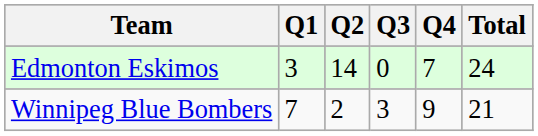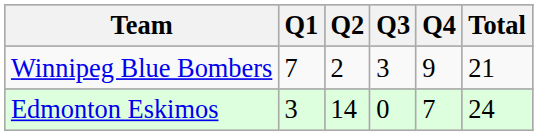rows swapped: Winnipeg Blue Bombers <-> Edmonton Eskimos
